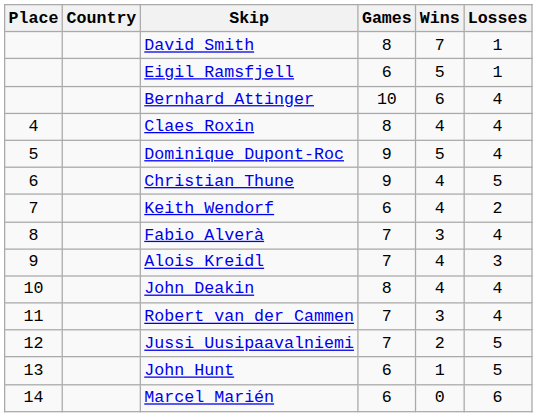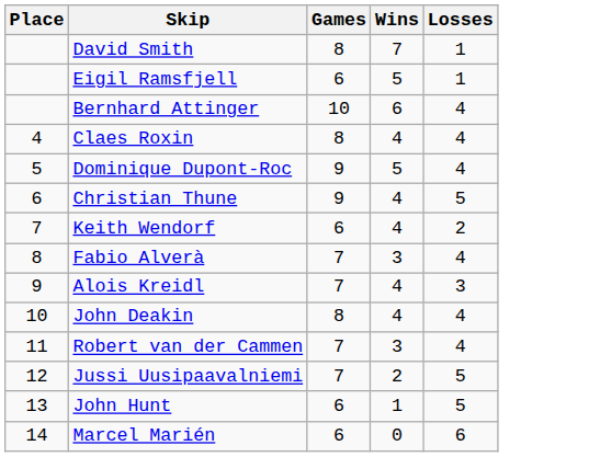- column: Country
